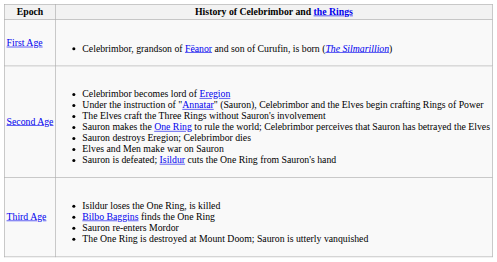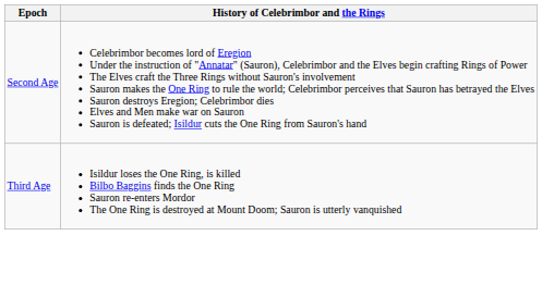- row: First Age | Celebrimbor, grandson of Fëanor and son of Curufin, is born (The Silmarillion)
